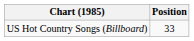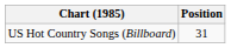US Hot Country Songs (Billboard) | Position: 33 -> 31
